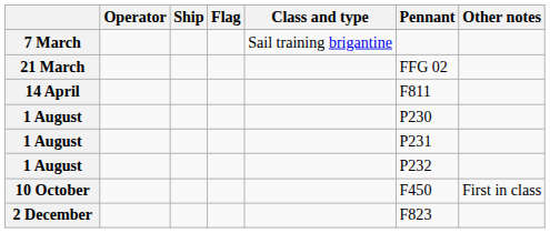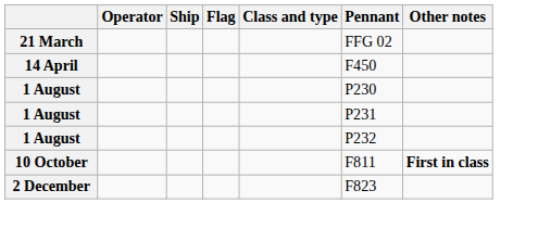- row: 7 March | Sail training brigantine
14 April | Pennant: F811 -> F450
10 October | Pennant: F450 -> F811
10 October | Other notes: normal -> bold
